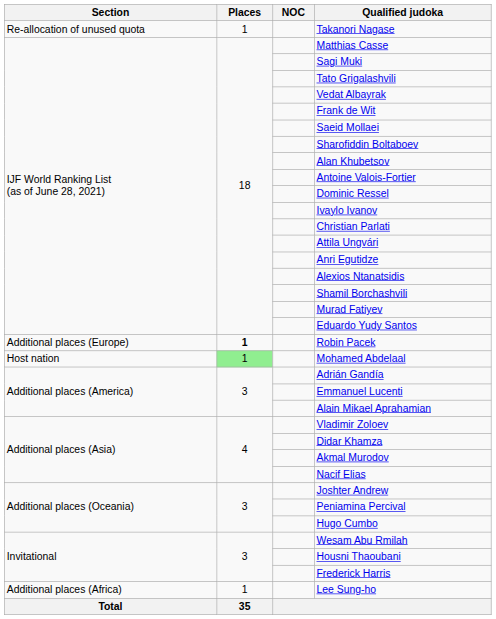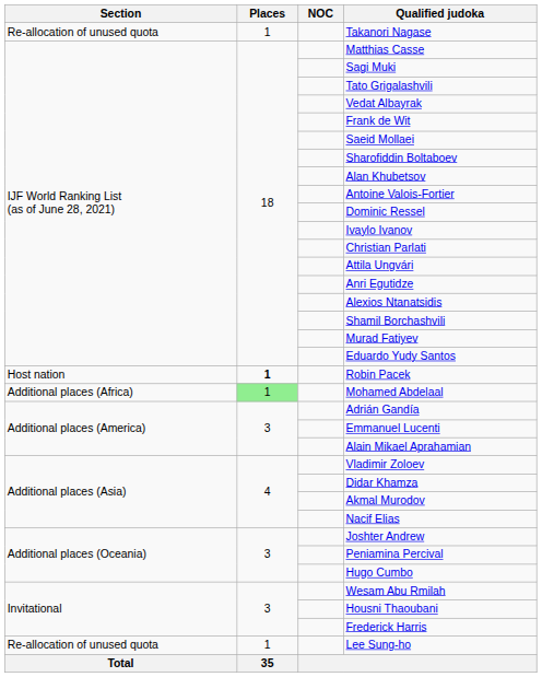Robin Pacek | Section: Additional places (Europe) -> Host nation
Mohamed Abdelaal | Section: Host nation -> Additional places (Africa)
Lee Sung-ho | Section: Additional places (Africa) -> Re-allocation of unused quota
